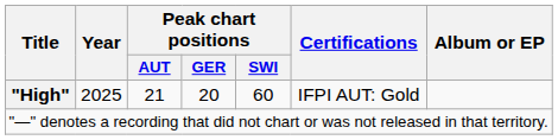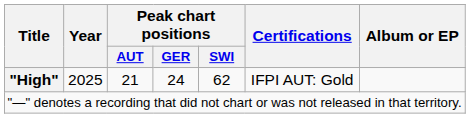"High" | Peak chart positions / GER: 20 -> 24
"High" | Peak chart positions / SWI: 60 -> 62
